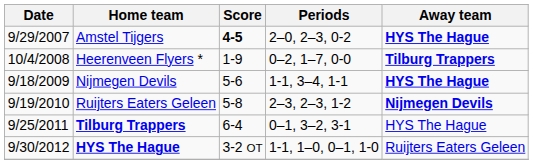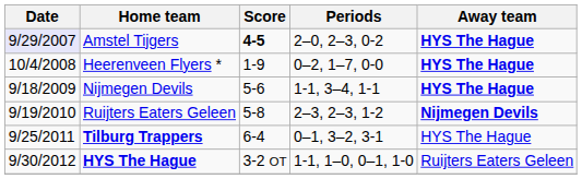Amstel Tijgers | Date: no background -> lavender background
Heerenveen Flyers * | Away team: Tilburg Trappers -> HYS The Hague
